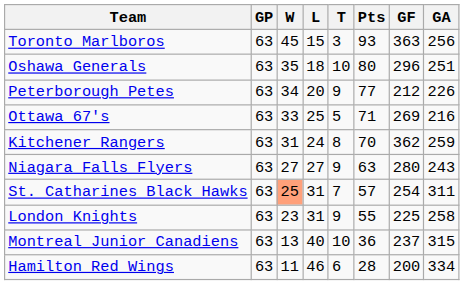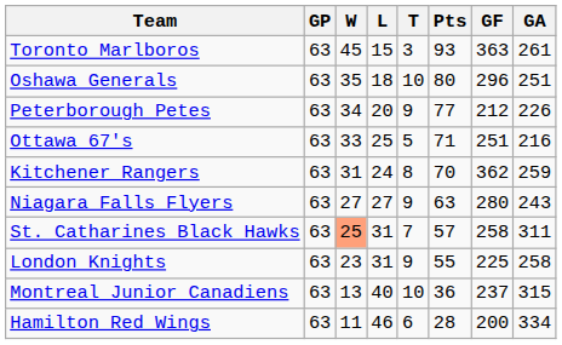Toronto Marlboros | GA: 256 -> 261
Ottawa 67's | GF: 269 -> 251
St. Catharines Black Hawks | GF: 254 -> 258
